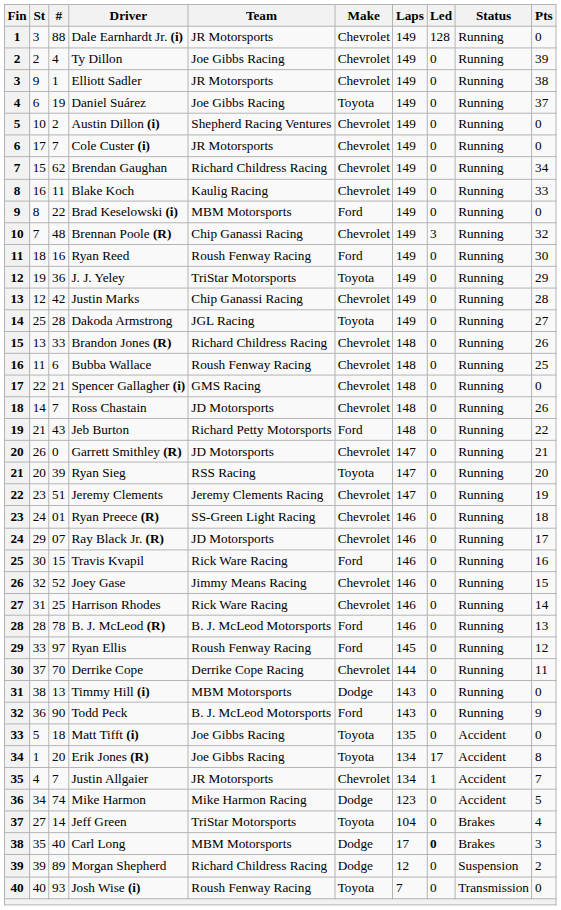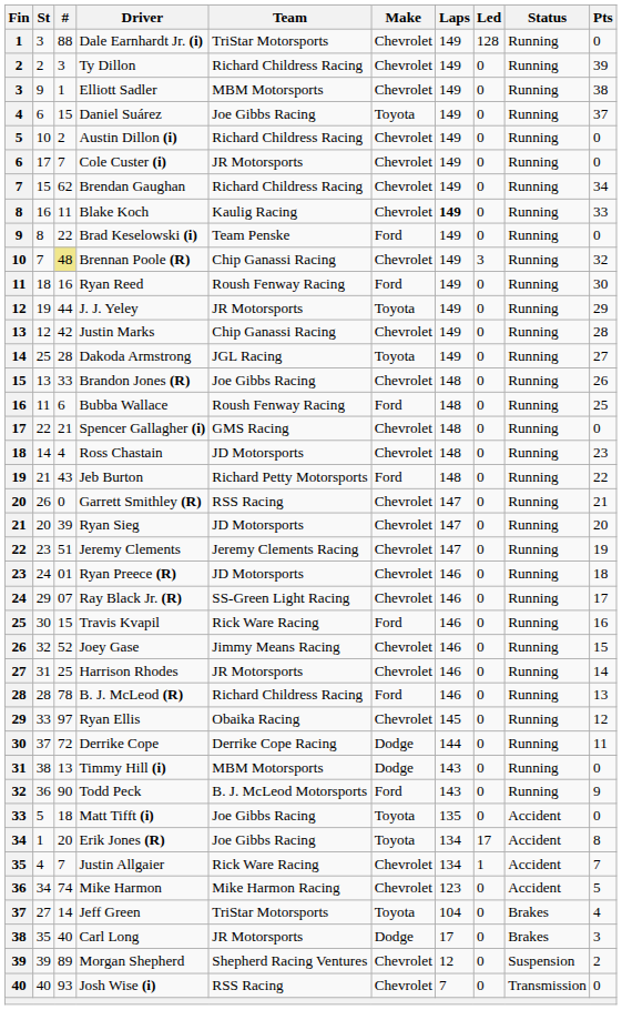Dale Earnhardt Jr. (i) | Team: JR Motorsports -> TriStar Motorsports
Ty Dillon | #: 4 -> 3
Ty Dillon | Team: Joe Gibbs Racing -> Richard Childress Racing
Elliott Sadler | Team: JR Motorsports -> MBM Motorsports
Daniel Suárez | #: 19 -> 15
Austin Dillon (i) | Team: Shepherd Racing Ventures -> Richard Childress Racing
Blake Koch | Laps: normal -> bold
Brad Keselowski (i) | Team: MBM Motorsports -> Team Penske
Brennan Poole (R) | #: no background -> khaki background
J. J. Yeley | #: 36 -> 44
J. J. Yeley | Team: TriStar Motorsports -> JR Motorsports
Brandon Jones (R) | Team: Richard Childress Racing -> Joe Gibbs Racing
Bubba Wallace | Make: Chevrolet -> Ford
Ross Chastain | #: 7 -> 4
Ross Chastain | Pts: 26 -> 23
Garrett Smithley (R) | Team: JD Motorsports -> RSS Racing
Ryan Sieg | Team: RSS Racing -> JD Motorsports
Ryan Sieg | Make: Toyota -> Chevrolet
Ryan Preece (R) | Team: SS-Green Light Racing -> JD Motorsports
Ray Black Jr. (R) | Team: JD Motorsports -> SS-Green Light Racing
Harrison Rhodes | Team: Rick Ware Racing -> JR Motorsports
B. J. McLeod (R) | Team: B. J. McLeod Motorsports -> Richard Childress Racing
Ryan Ellis | Team: Roush Fenway Racing -> Obaika Racing
Ryan Ellis | Make: Ford -> Chevrolet
Derrike Cope | #: 70 -> 72
Derrike Cope | Make: Chevrolet -> Dodge
Justin Allgaier | Team: JR Motorsports -> Rick Ware Racing
Mike Harmon | Make: Dodge -> Chevrolet
Carl Long | Team: MBM Motorsports -> JR Motorsports
Carl Long | Led: bold -> normal
Morgan Shepherd | Team: Richard Childress Racing -> Shepherd Racing Ventures
Morgan Shepherd | Make: Dodge -> Chevrolet
Josh Wise (i) | Team: Roush Fenway Racing -> RSS Racing
Josh Wise (i) | Make: Toyota -> Chevrolet
